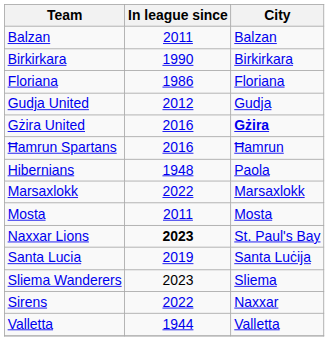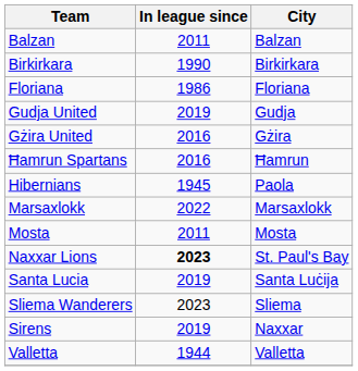Gudja United | In league since: 2012 -> 2019
Gżira United | City: bold -> normal
Hibernians | In league since: 1948 -> 1945
Sirens | In league since: 2022 -> 2019
